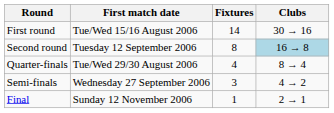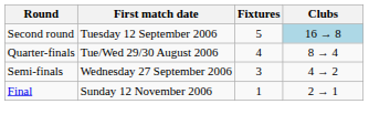- row: First round | Tue/Wed 15/16 August 2006 | 14 | 30 → 16
Second round | Fixtures: 8 -> 5
